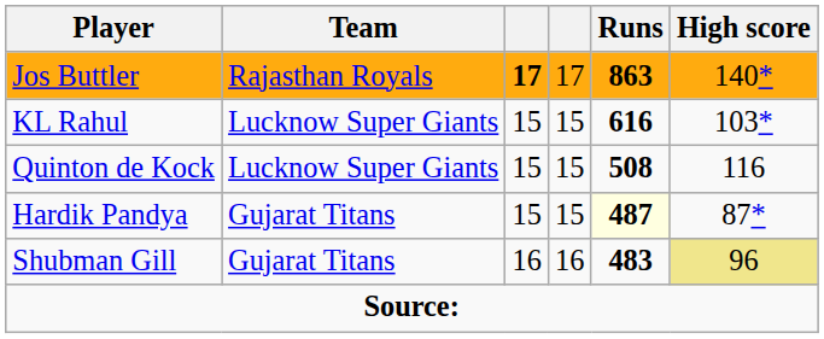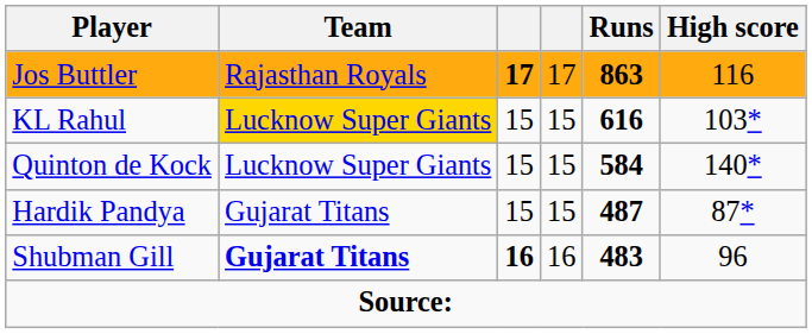Jos Buttler | High score: 140* -> 116
KL Rahul | Team: no background -> gold background
Quinton de Kock | Runs: 508 -> 584
Quinton de Kock | High score: 116 -> 140*
Hardik Pandya | Runs: lightyellow background -> no background
Shubman Gill | Team: normal -> bold
Shubman Gill | column 3: normal -> bold
Shubman Gill | High score: khaki background -> no background
